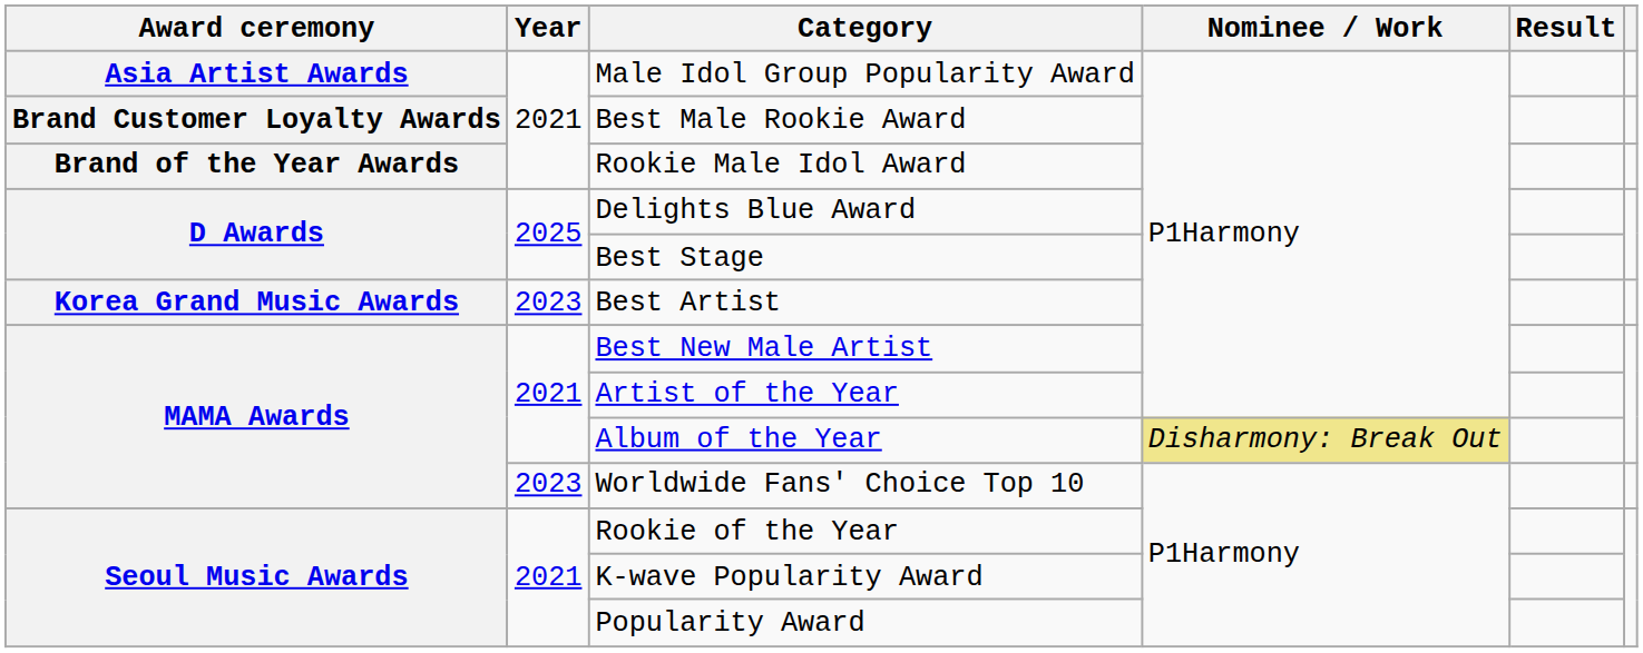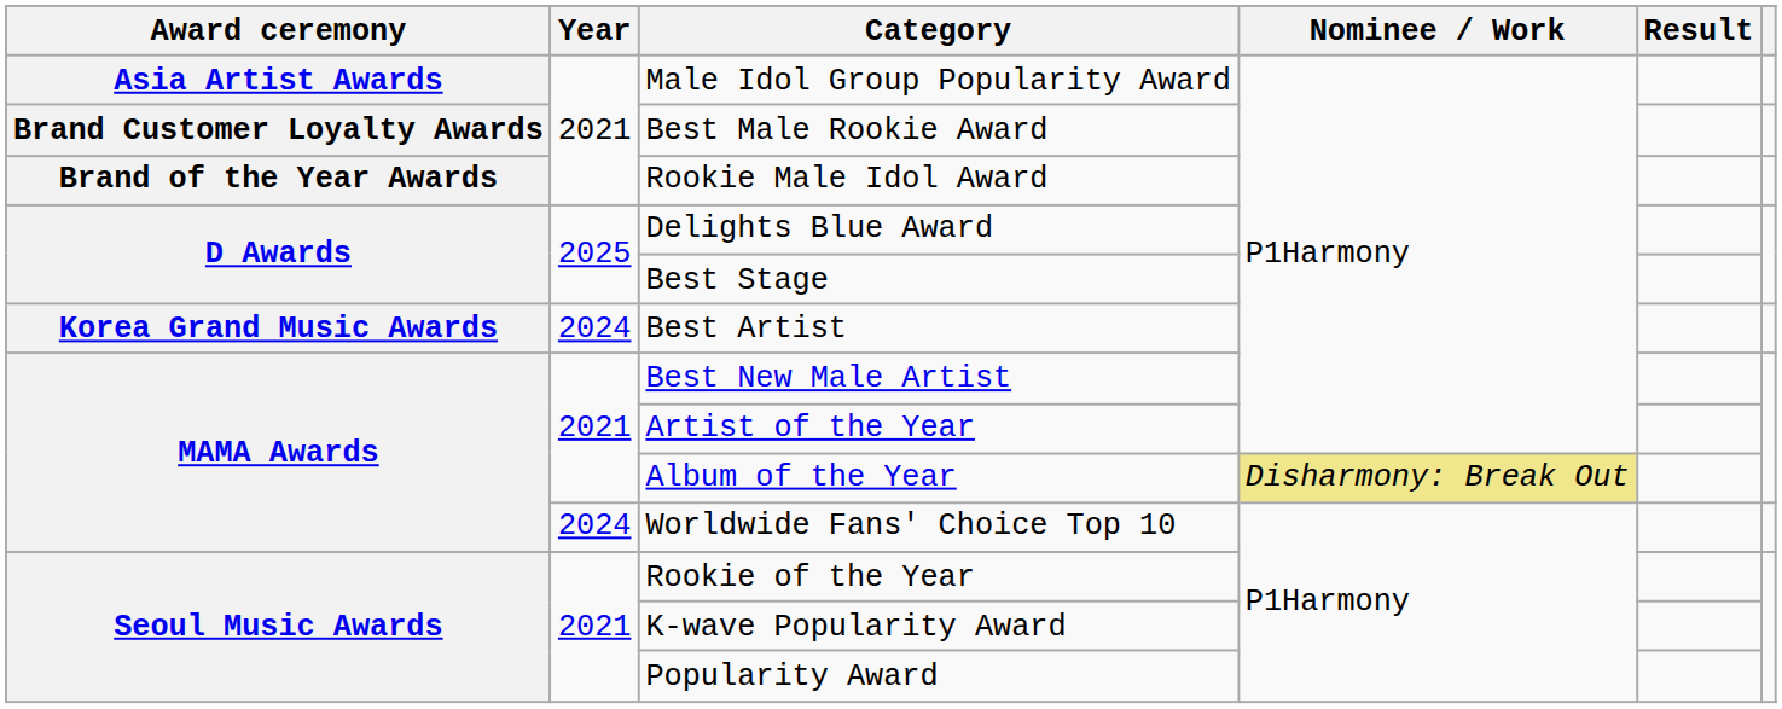Best Artist | Year: 2023 -> 2024
Worldwide Fans' Choice Top 10 | Year: 2023 -> 2024
